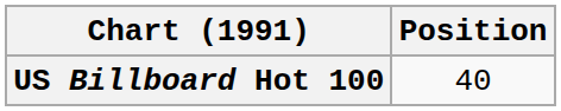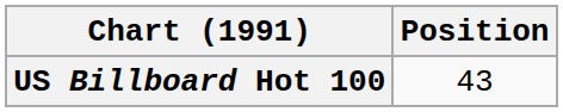US Billboard Hot 100 | Position: 40 -> 43
